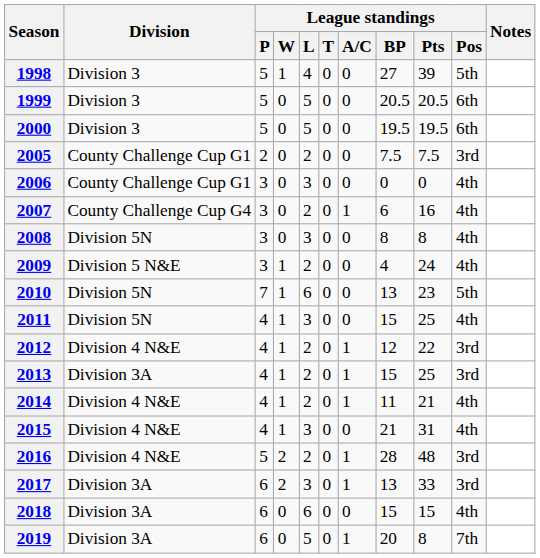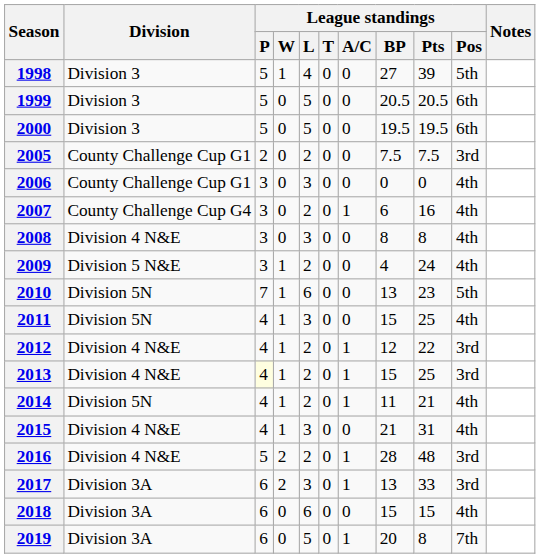2008 | Division: Division 5N -> Division 4 N&E
2013 | Division: Division 3A -> Division 4 N&E
2013 | League standings / P: no background -> lightyellow background
2014 | Division: Division 4 N&E -> Division 5N
